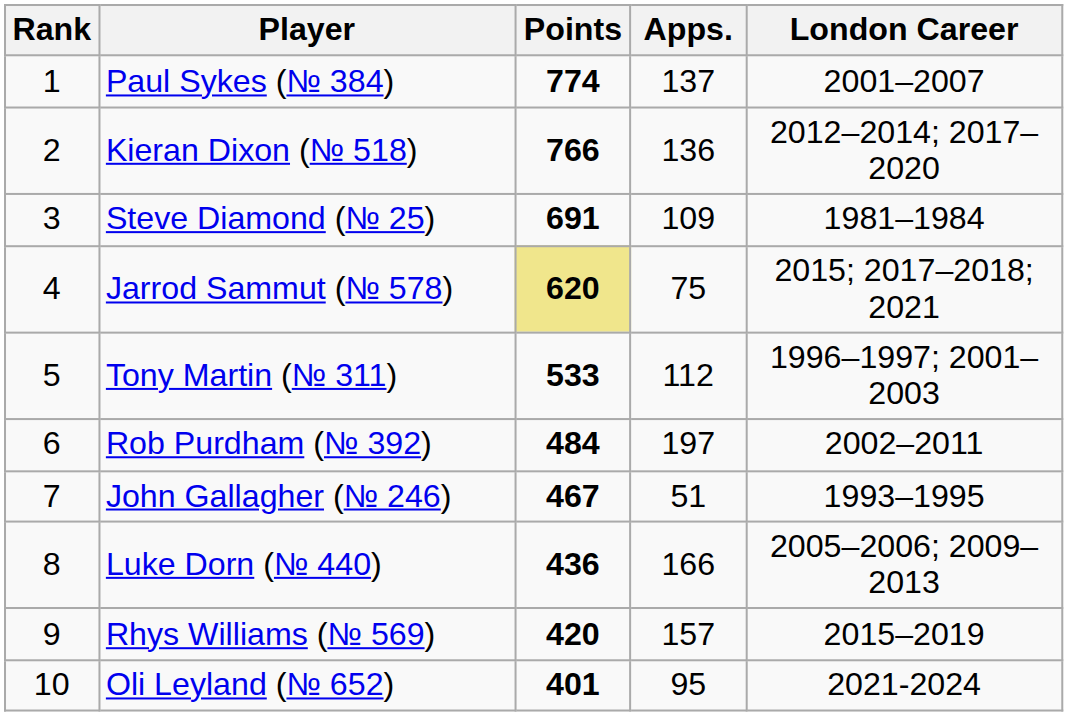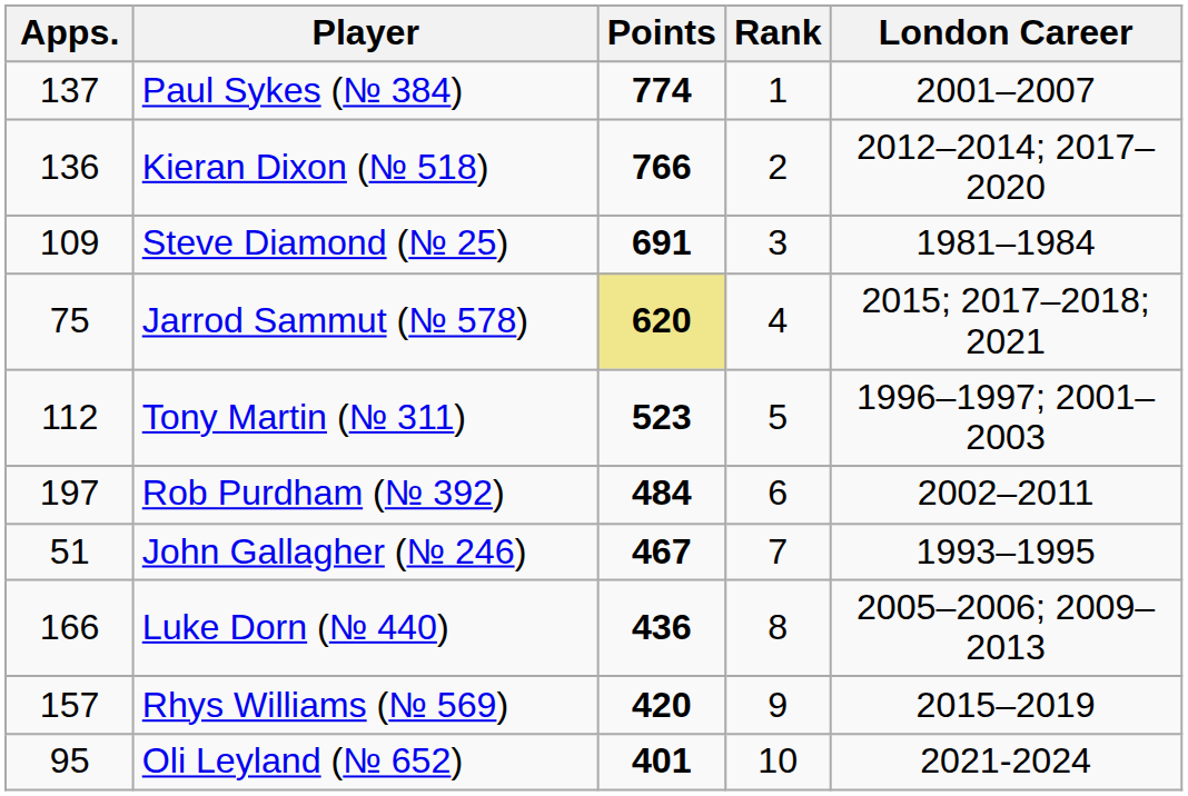columns swapped: Rank <-> Apps.
Tony Martin (№ 311) | Points: 533 -> 523
